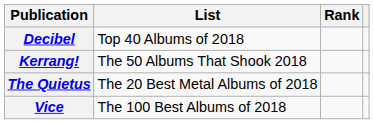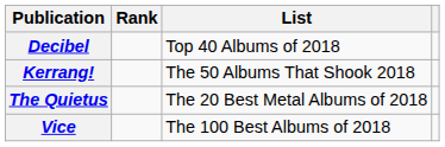columns swapped: List <-> Rank
